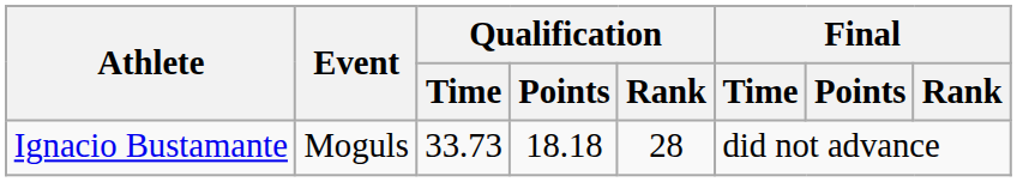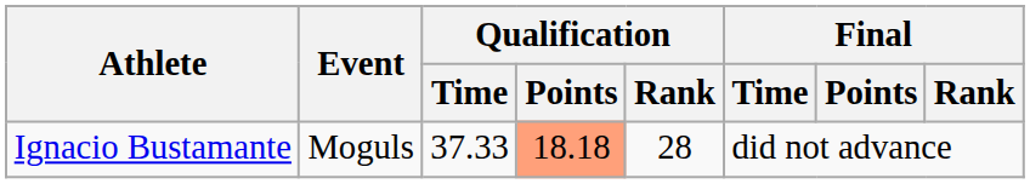Ignacio Bustamante | Qualification / Time: 33.73 -> 37.33
Ignacio Bustamante | Qualification / Points: no background -> lightsalmon background
